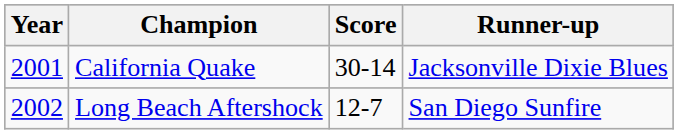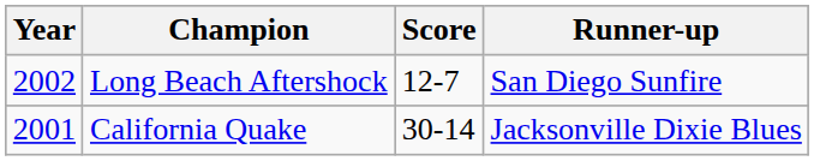rows swapped: California Quake <-> Long Beach Aftershock
